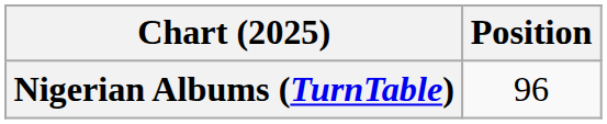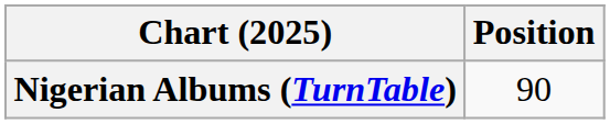Nigerian Albums (TurnTable) | Position: 96 -> 90
